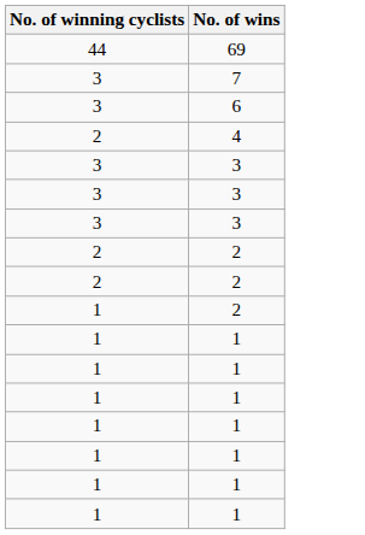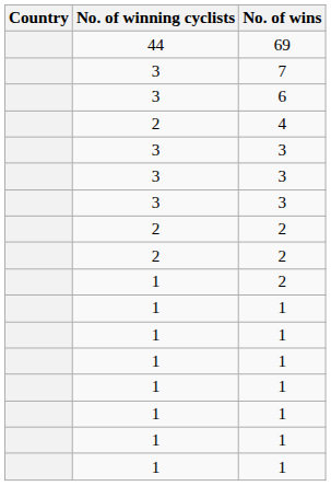+ column: Country
